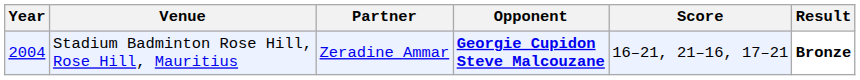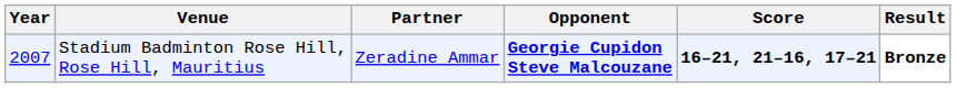Stadium Badminton Rose Hill, Rose Hill, Mauritius | Year: 2004 -> 2007
Stadium Badminton Rose Hill, Rose Hill, Mauritius | Score: normal -> bold
